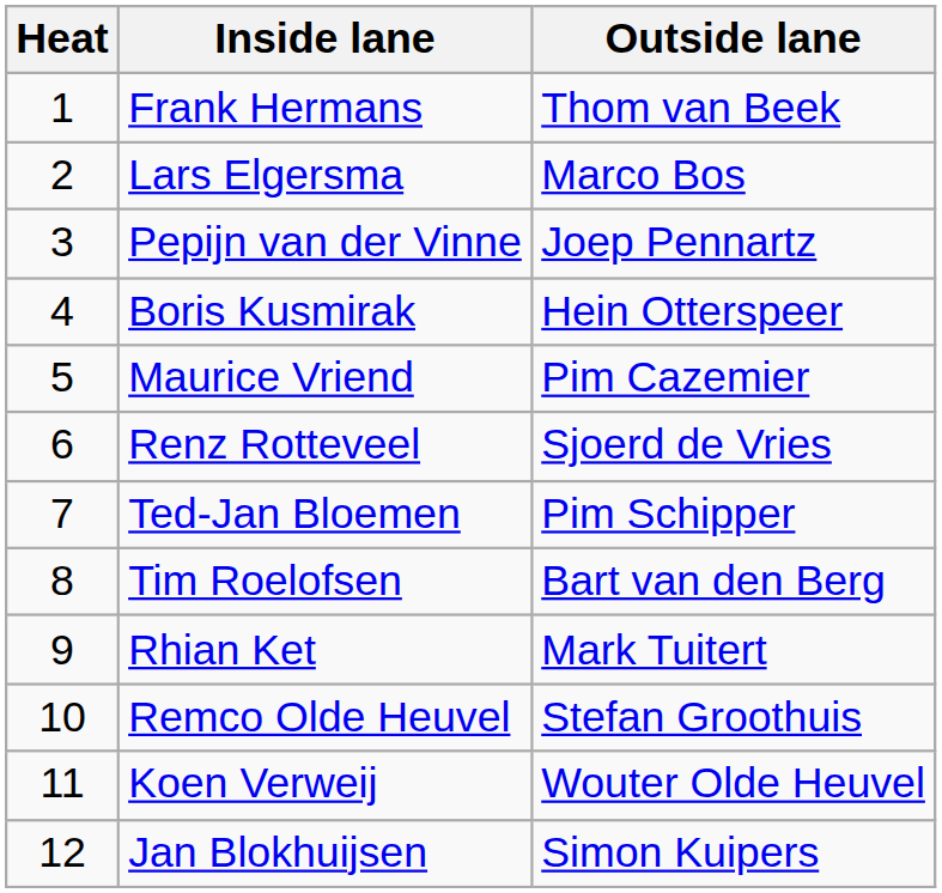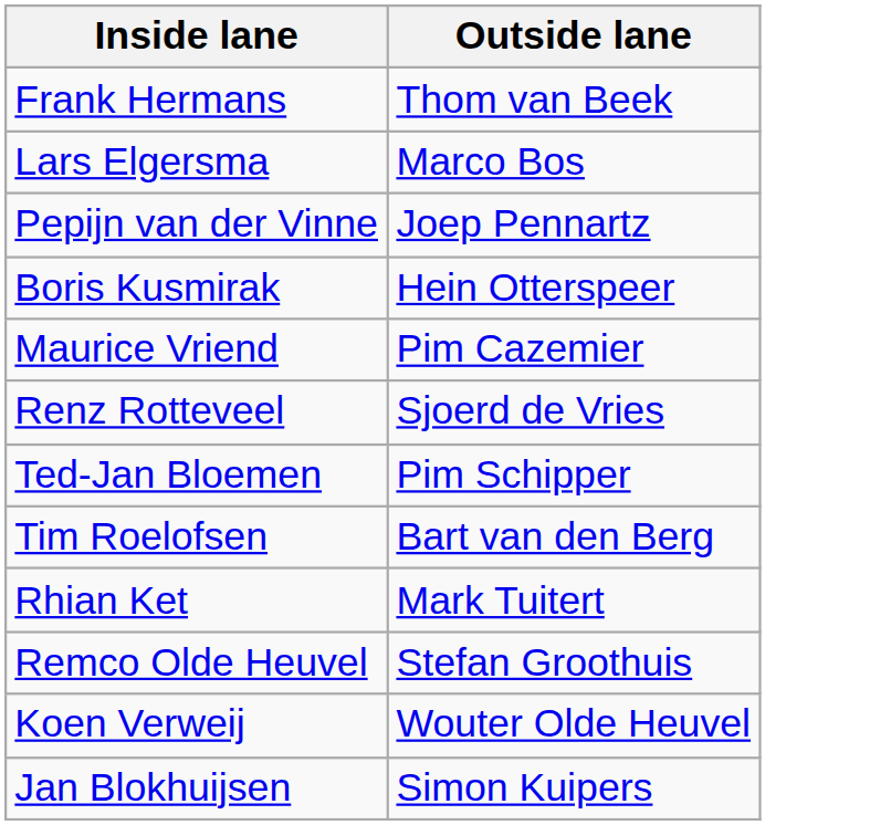- column: Heat | 1 | 2 | 3 | 4 | 5 | 6 | 7 | 8 | 9 | 10 | 11 | 12
